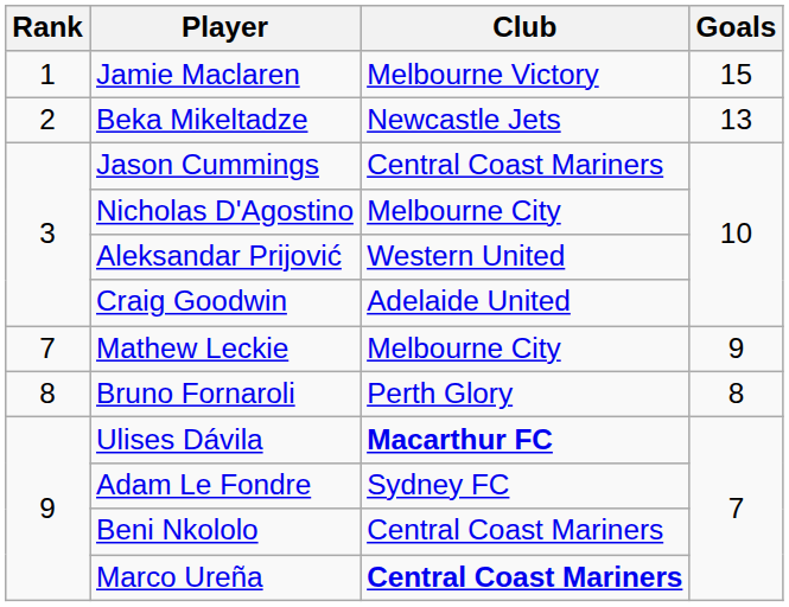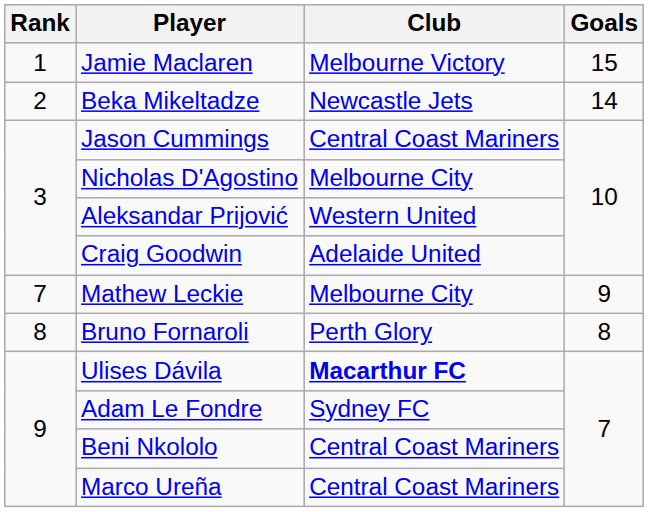Beka Mikeltadze | Goals: 13 -> 14
Marco Ureña | Club: bold -> normal
